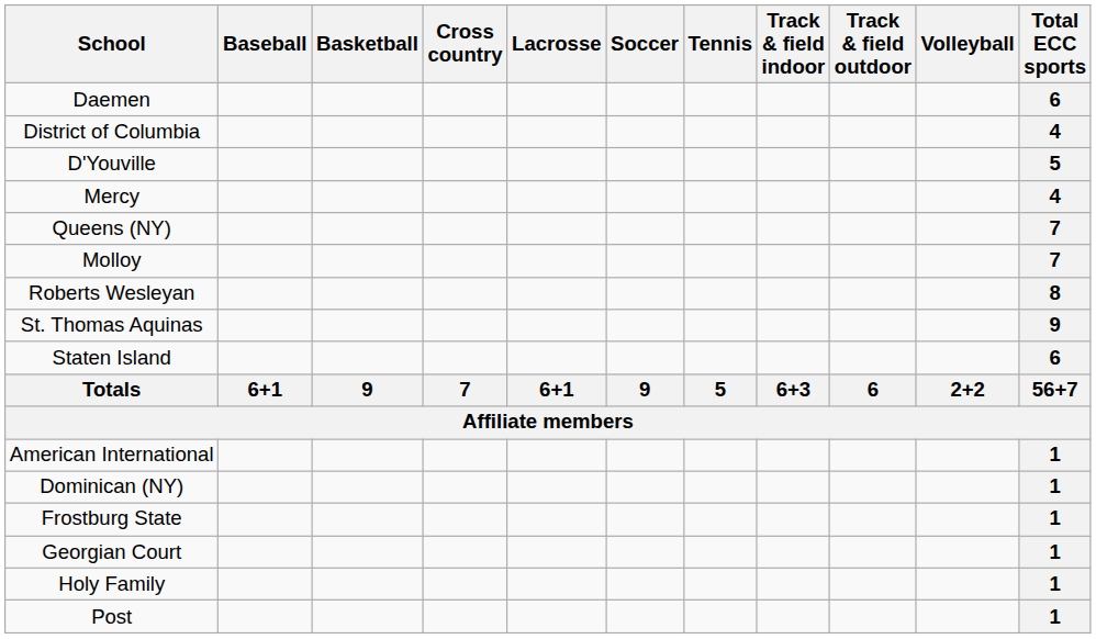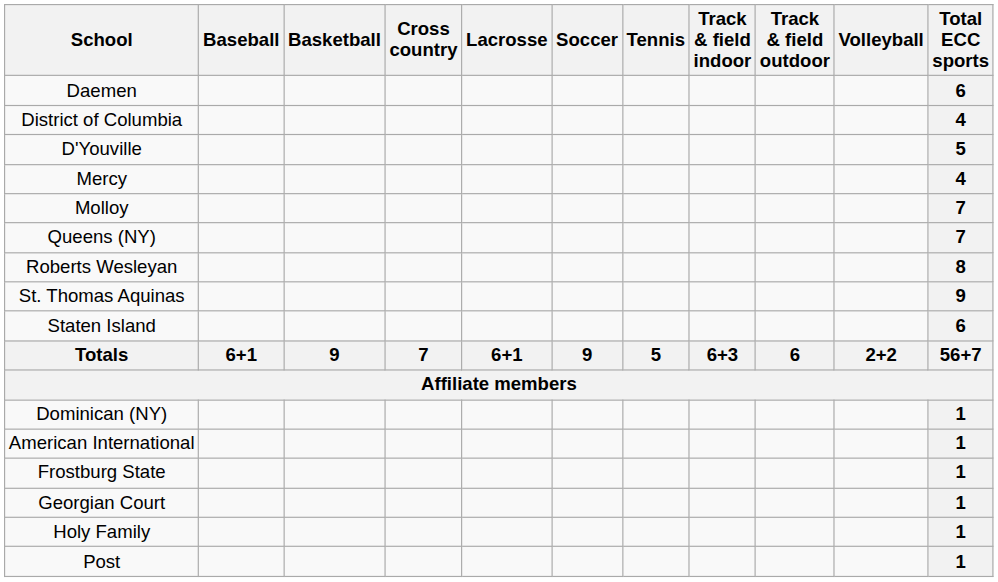rows swapped: Molloy <-> Queens (NY)
rows swapped: American International <-> Dominican (NY)
